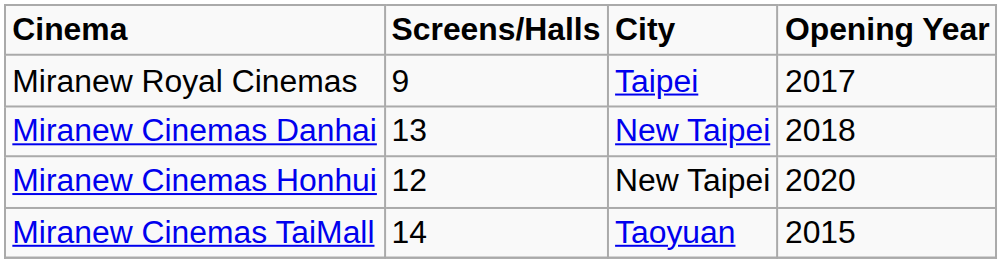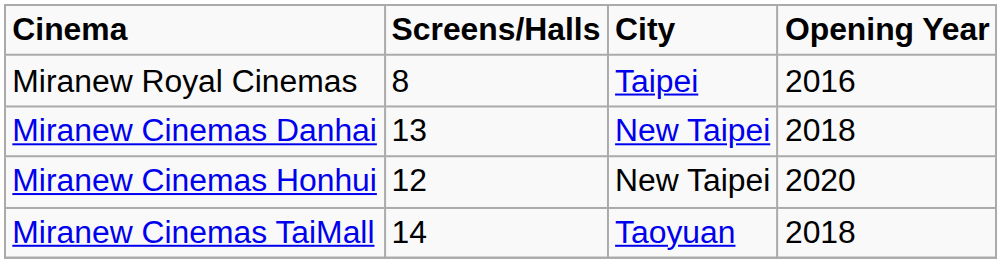Miranew Royal Cinemas | Screens/Halls: 9 -> 8
Miranew Royal Cinemas | Opening Year: 2017 -> 2016
Miranew Cinemas TaiMall | Opening Year: 2015 -> 2018
